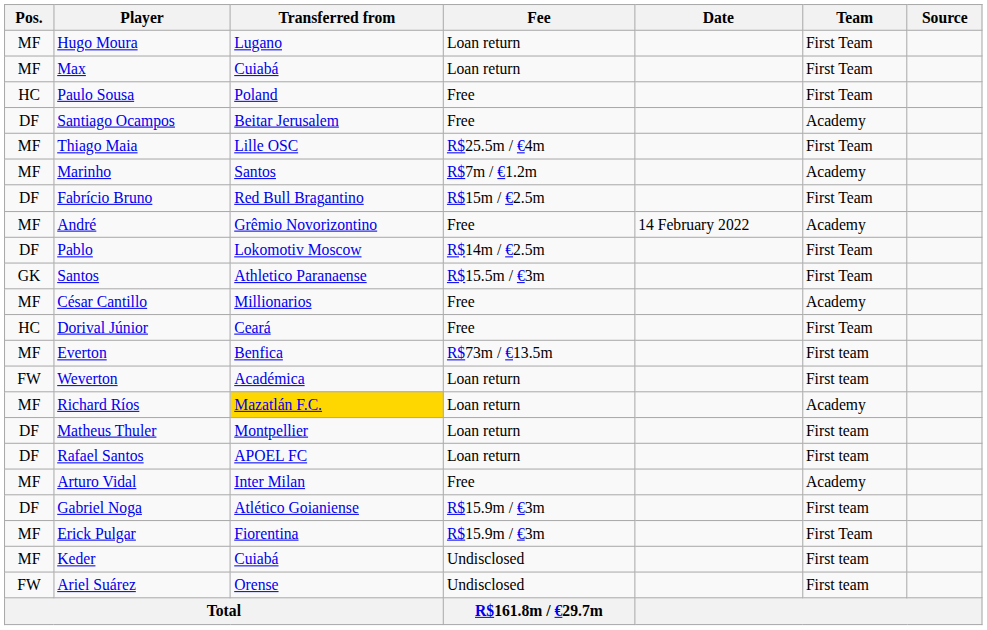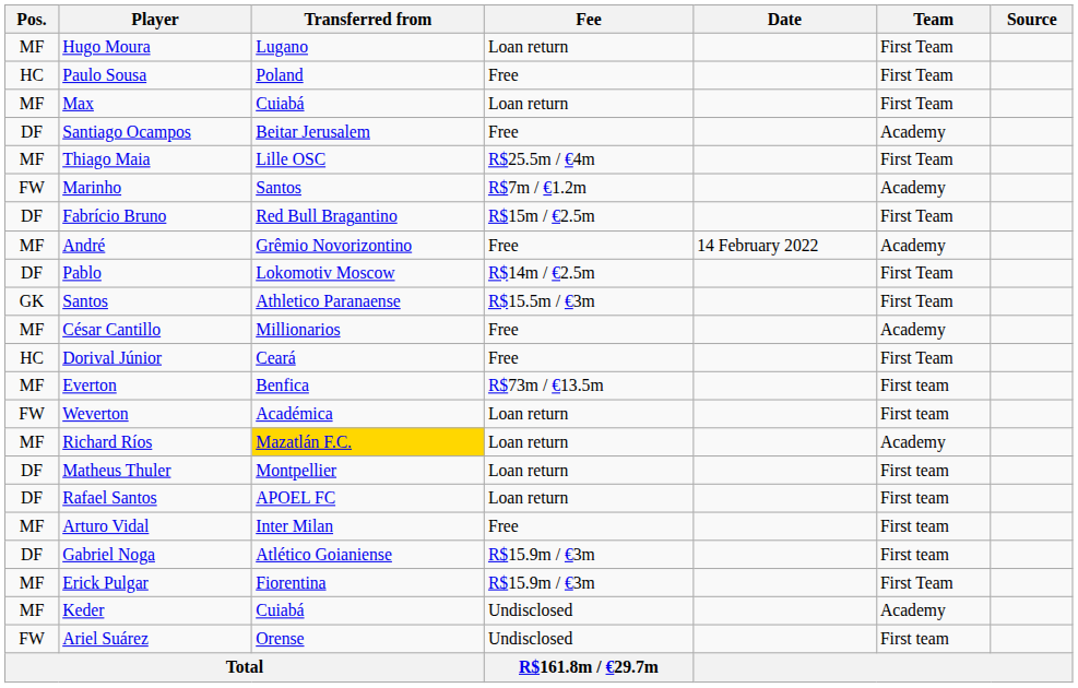rows swapped: Max <-> Paulo Sousa
Marinho | Pos.: MF -> FW
Arturo Vidal | Team: Academy -> First team
Keder | Team: First team -> Academy
